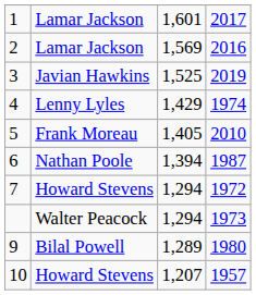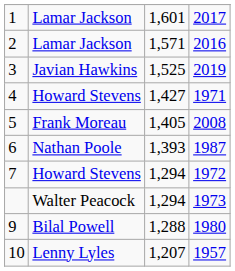2 | column 3: 1,569 -> 1,571
4 | column 2: Lenny Lyles -> Howard Stevens
4 | column 3: 1,429 -> 1,427
4 | column 4: 1974 -> 1971
5 | column 4: 2010 -> 2008
6 | column 3: 1,394 -> 1,393
9 | column 3: 1,289 -> 1,288
10 | column 2: Howard Stevens -> Lenny Lyles
